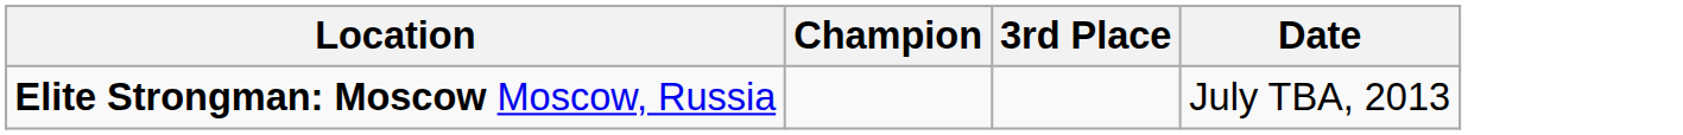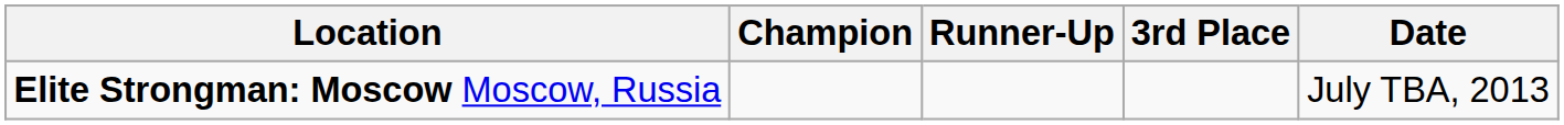+ column: Runner-Up
